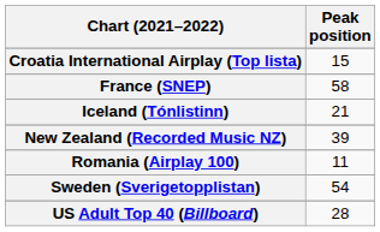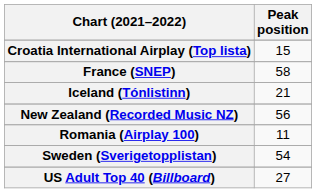New Zealand (Recorded Music NZ) | Peak position: 39 -> 56
US Adult Top 40 (Billboard) | Peak position: 28 -> 27
